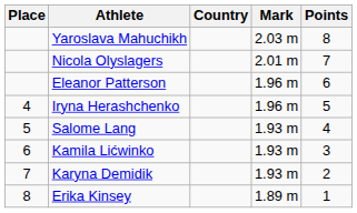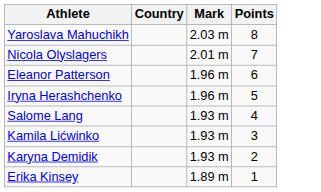- column: Place | 4 | 5 | 6 | 7 | 8
